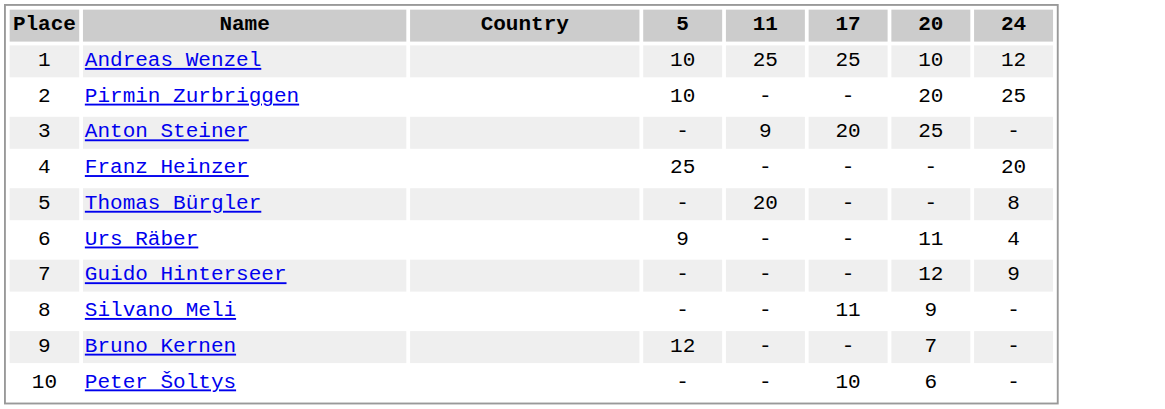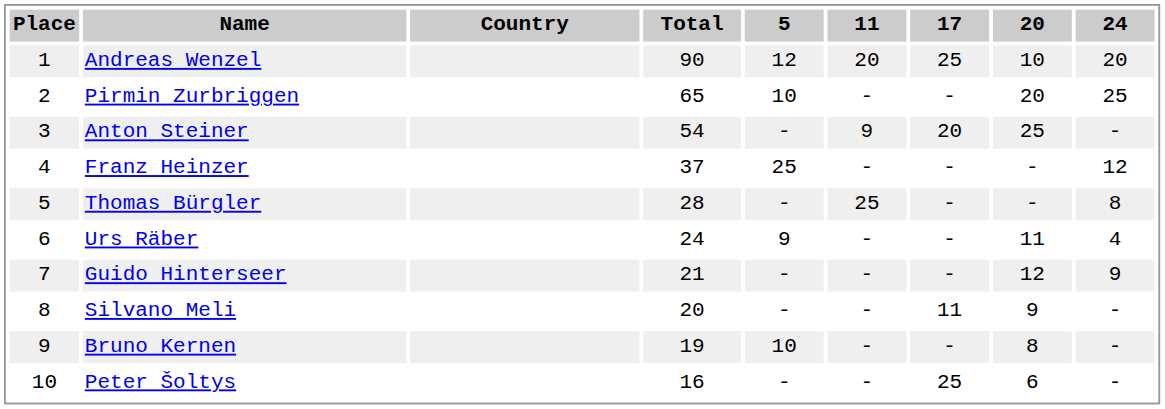+ column: Total | 90 | 65 | 54 | 37 | 28 | 24 | 21 | 20 | 19 | 16
Andreas Wenzel | 5: 10 -> 12
Andreas Wenzel | 11: 25 -> 20
Andreas Wenzel | 24: 12 -> 20
Franz Heinzer | 24: 20 -> 12
Thomas Bürgler | 11: 20 -> 25
Bruno Kernen | 5: 12 -> 10
Bruno Kernen | 20: 7 -> 8
Peter Šoltys | 17: 10 -> 25
